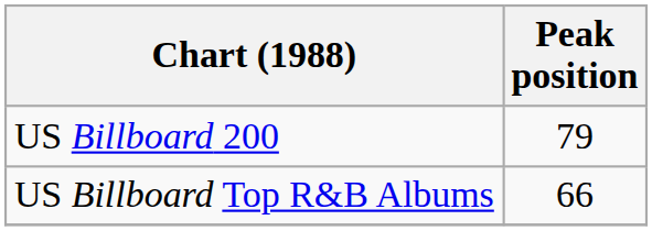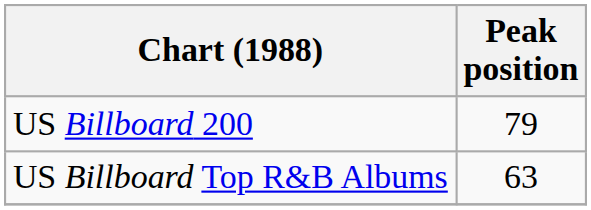US Billboard Top R&B Albums | Peak position: 66 -> 63
